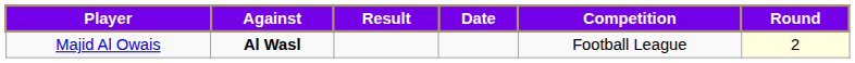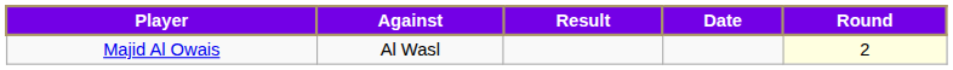- column: Competition | Football League
Majid Al Owais | Against: bold -> normal
